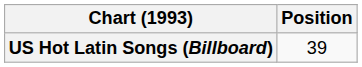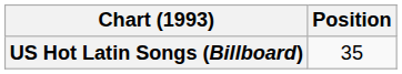US Hot Latin Songs (Billboard) | Position: 39 -> 35
